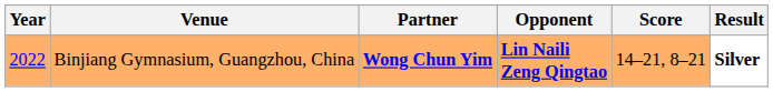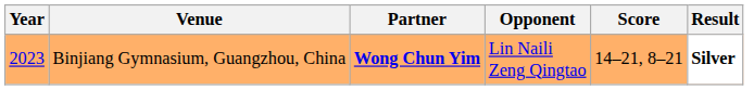Binjiang Gymnasium, Guangzhou, China | Year: 2022 -> 2023
Binjiang Gymnasium, Guangzhou, China | Opponent: bold -> normal
